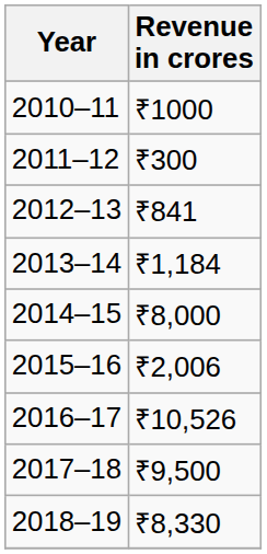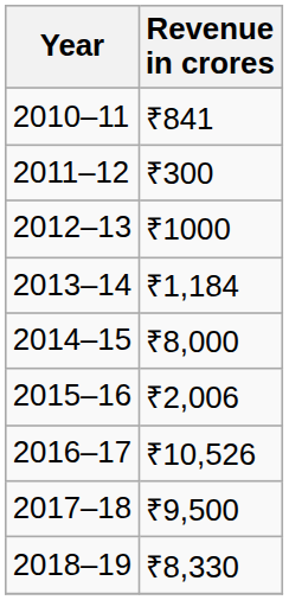2010–11 | Revenue in crores: ₹1000 -> ₹841
2012–13 | Revenue in crores: ₹841 -> ₹1000
